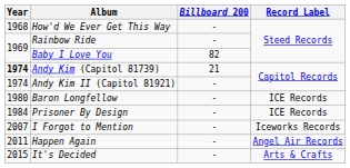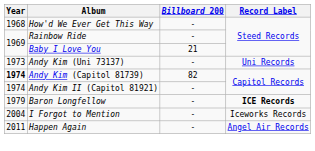Baby I Love You | Billboard 200: 82 -> 21
+ row: 1973 | Andy Kim (Uni 73137) | - | Uni Records
Andy Kim (Capitol 81739) | Billboard 200: 21 -> 82
Baron Longfellow | Year: 1980 -> 1979
Baron Longfellow | Record Label: normal -> bold
- row: 1984 | Prisoner By Design | - | ICE Records
I Forgot to Mention | Year: 2007 -> 2004
- row: 2015 | It's Decided | - | Arts & Crafts
